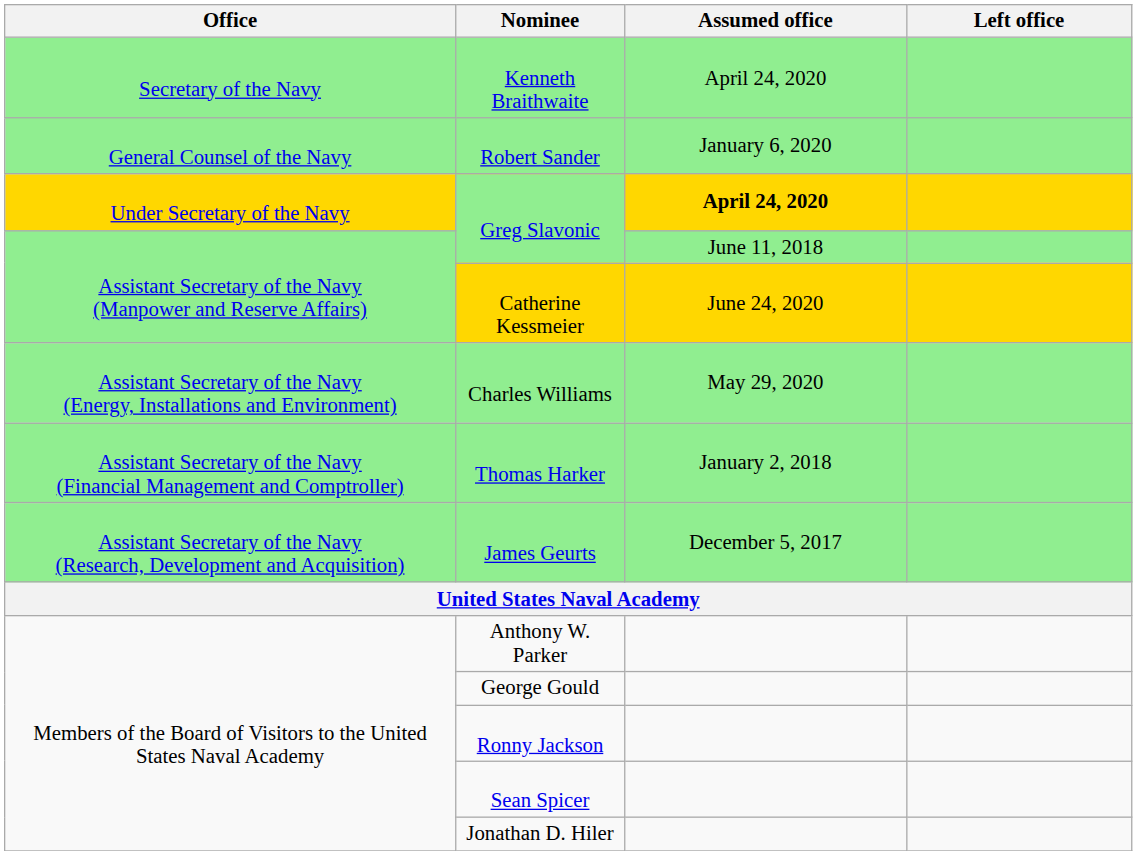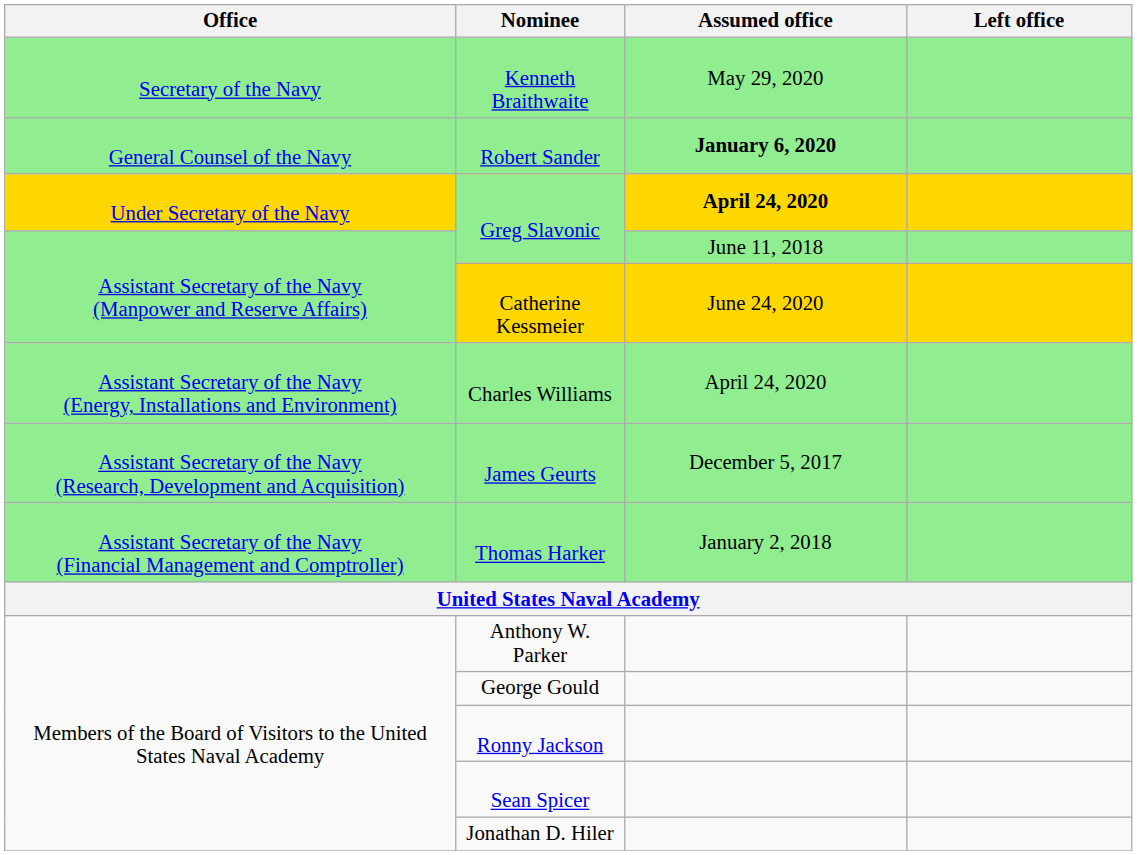Kenneth Braithwaite | Assumed office: April 24, 2020 -> May 29, 2020
Robert Sander | Assumed office: normal -> bold
Charles Williams | Assumed office: May 29, 2020 -> April 24, 2020
rows swapped: Thomas Harker <-> James Geurts
